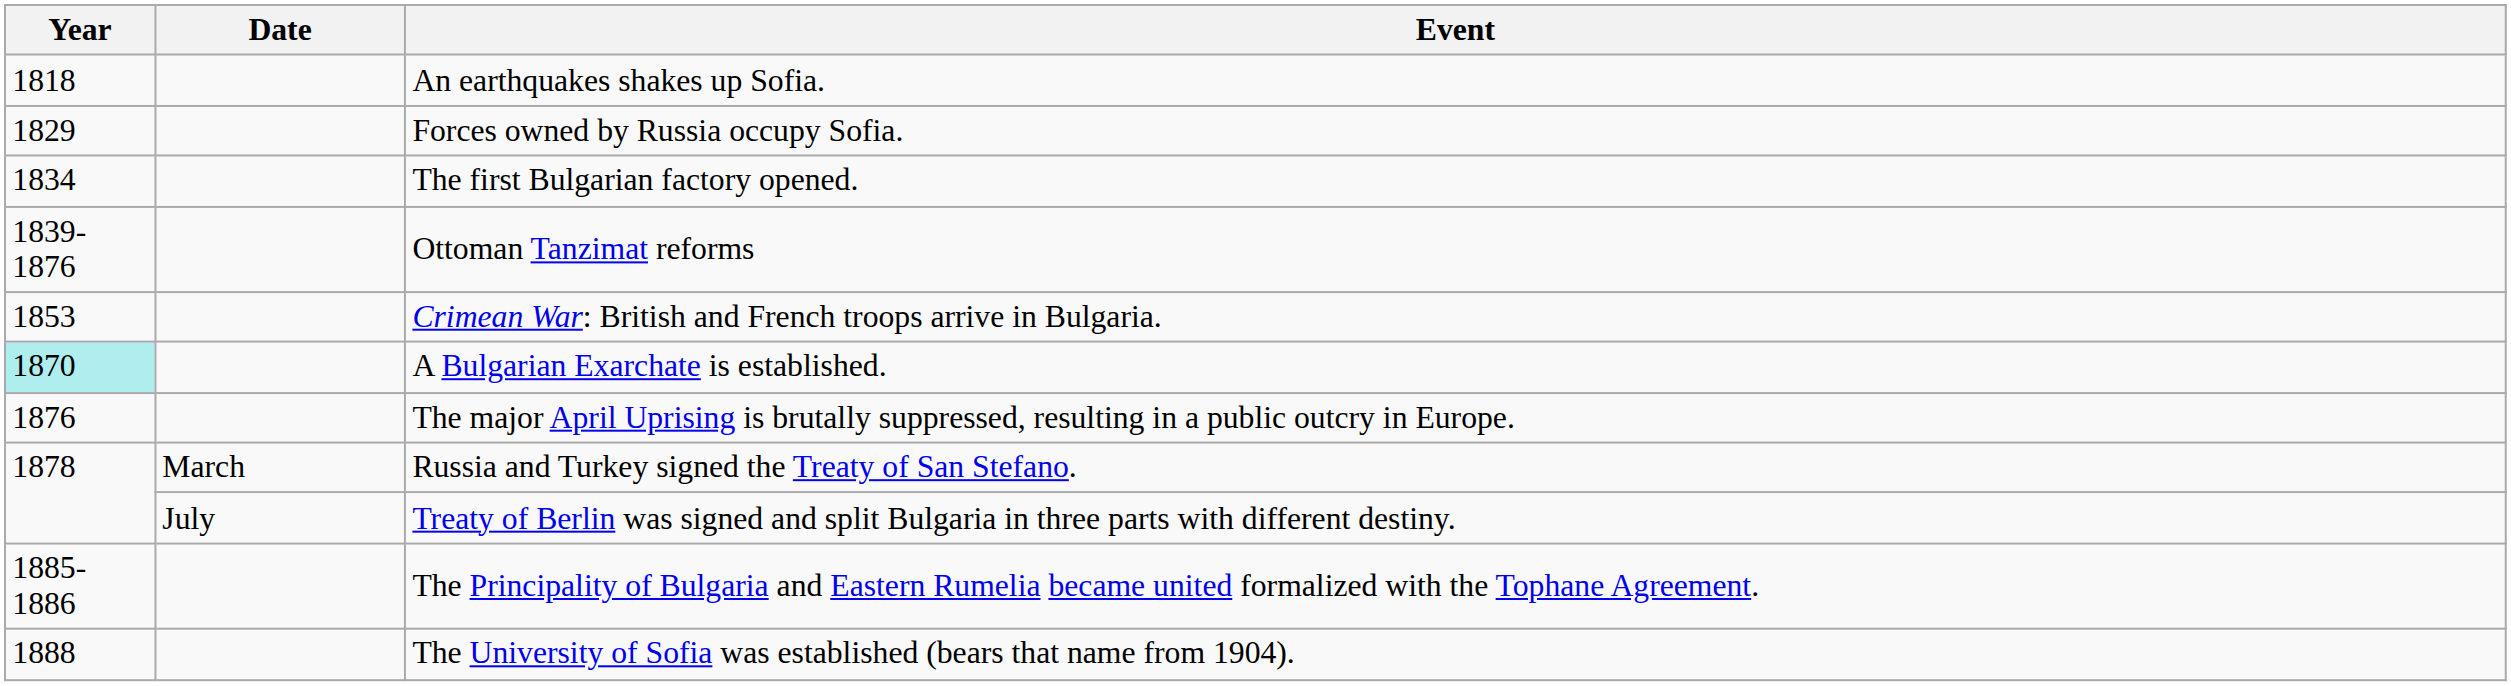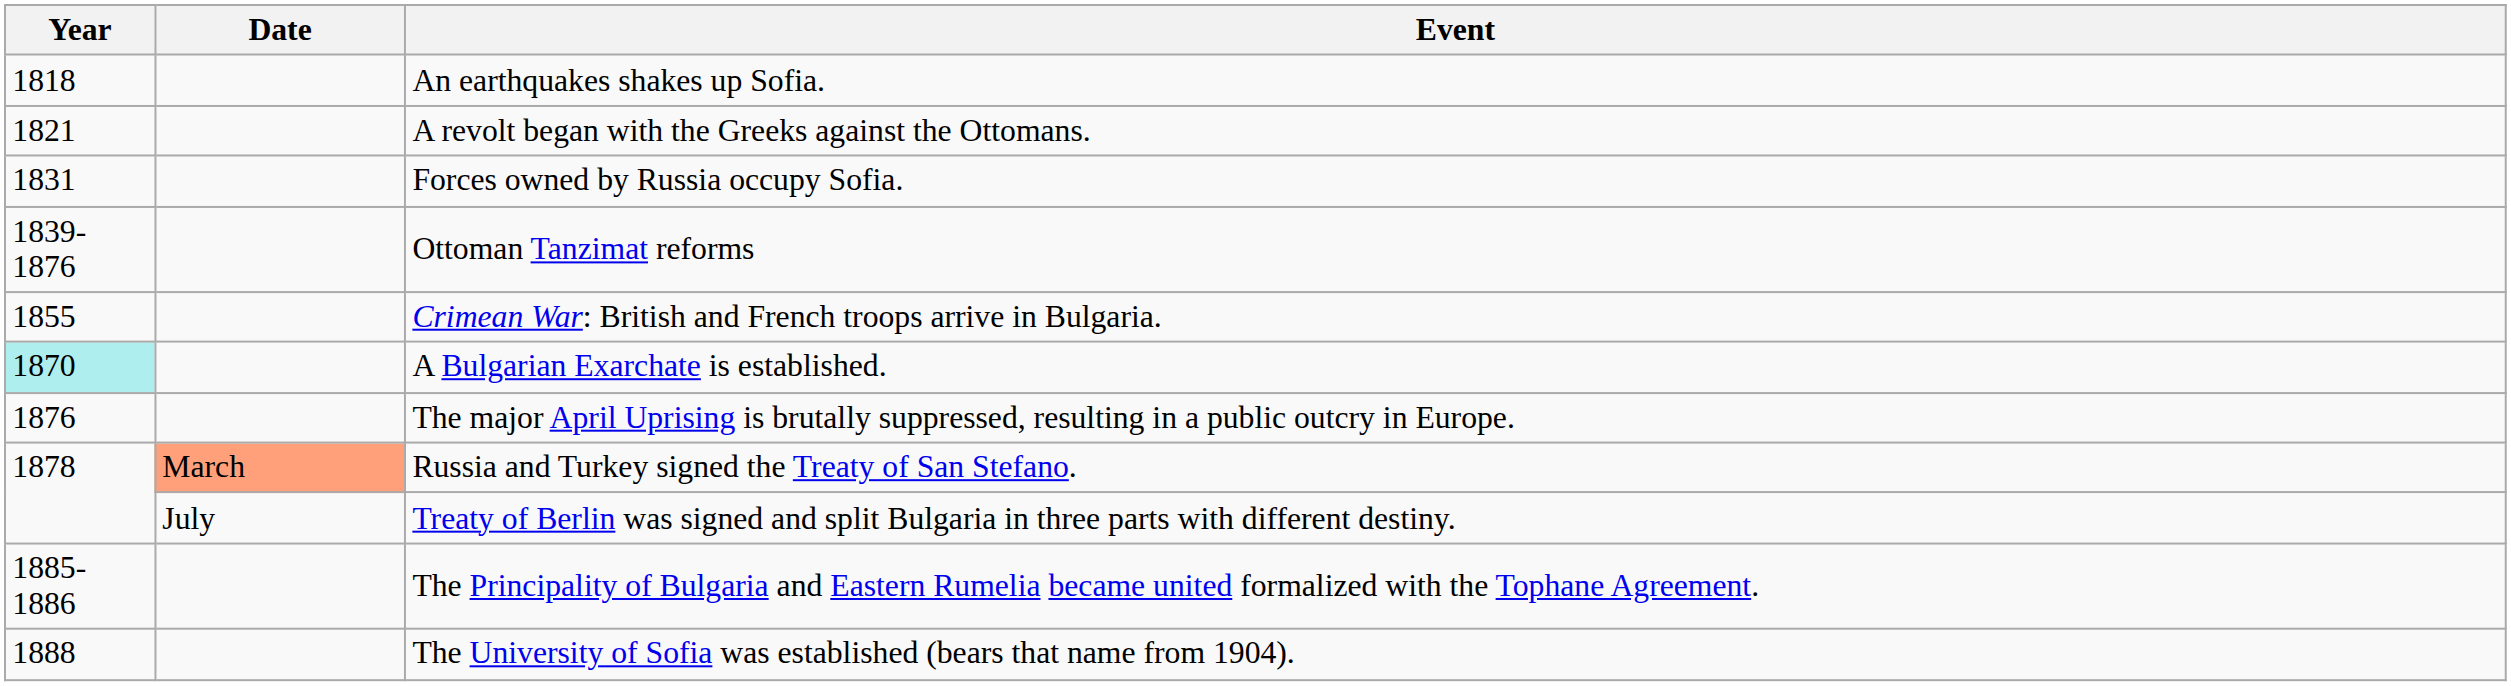+ row: 1821 | A revolt began with the Greeks against the Ottomans.
Forces owned by Russia occupy Sofia. | Year: 1829 -> 1831
- row: 1834 | The first Bulgarian factory opened.
Crimean War: British and French troops arrive in Bulgaria. | Year: 1853 -> 1855
Russia and Turkey signed the Treaty of San Stefano. | Date: no background -> lightsalmon background
